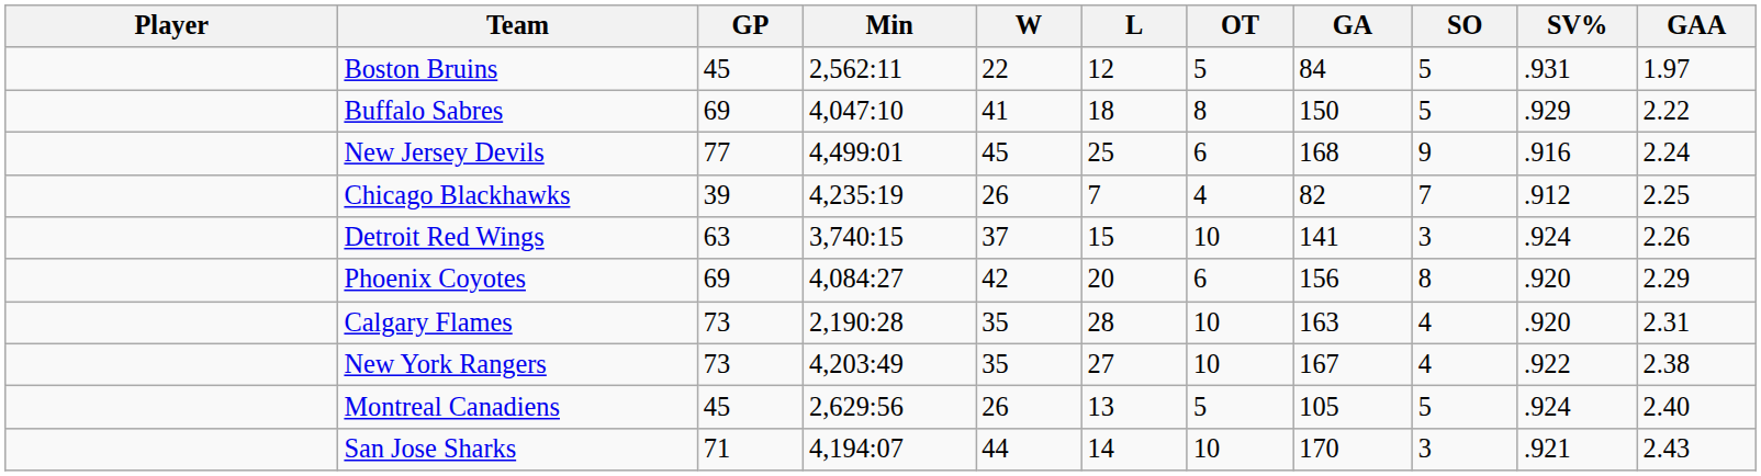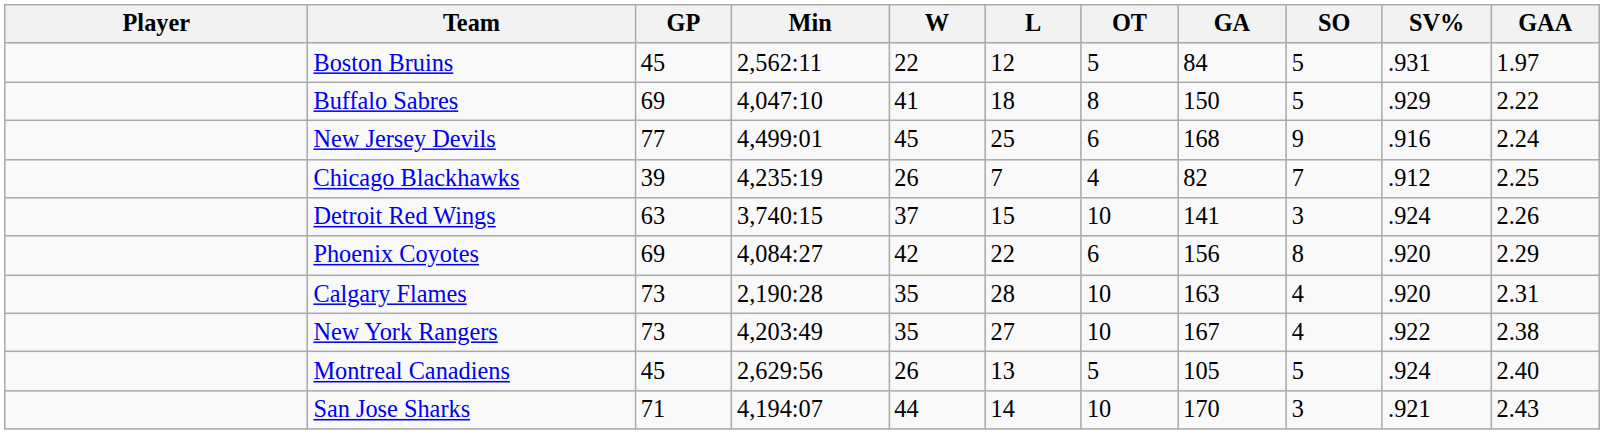Phoenix Coyotes | L: 20 -> 22
